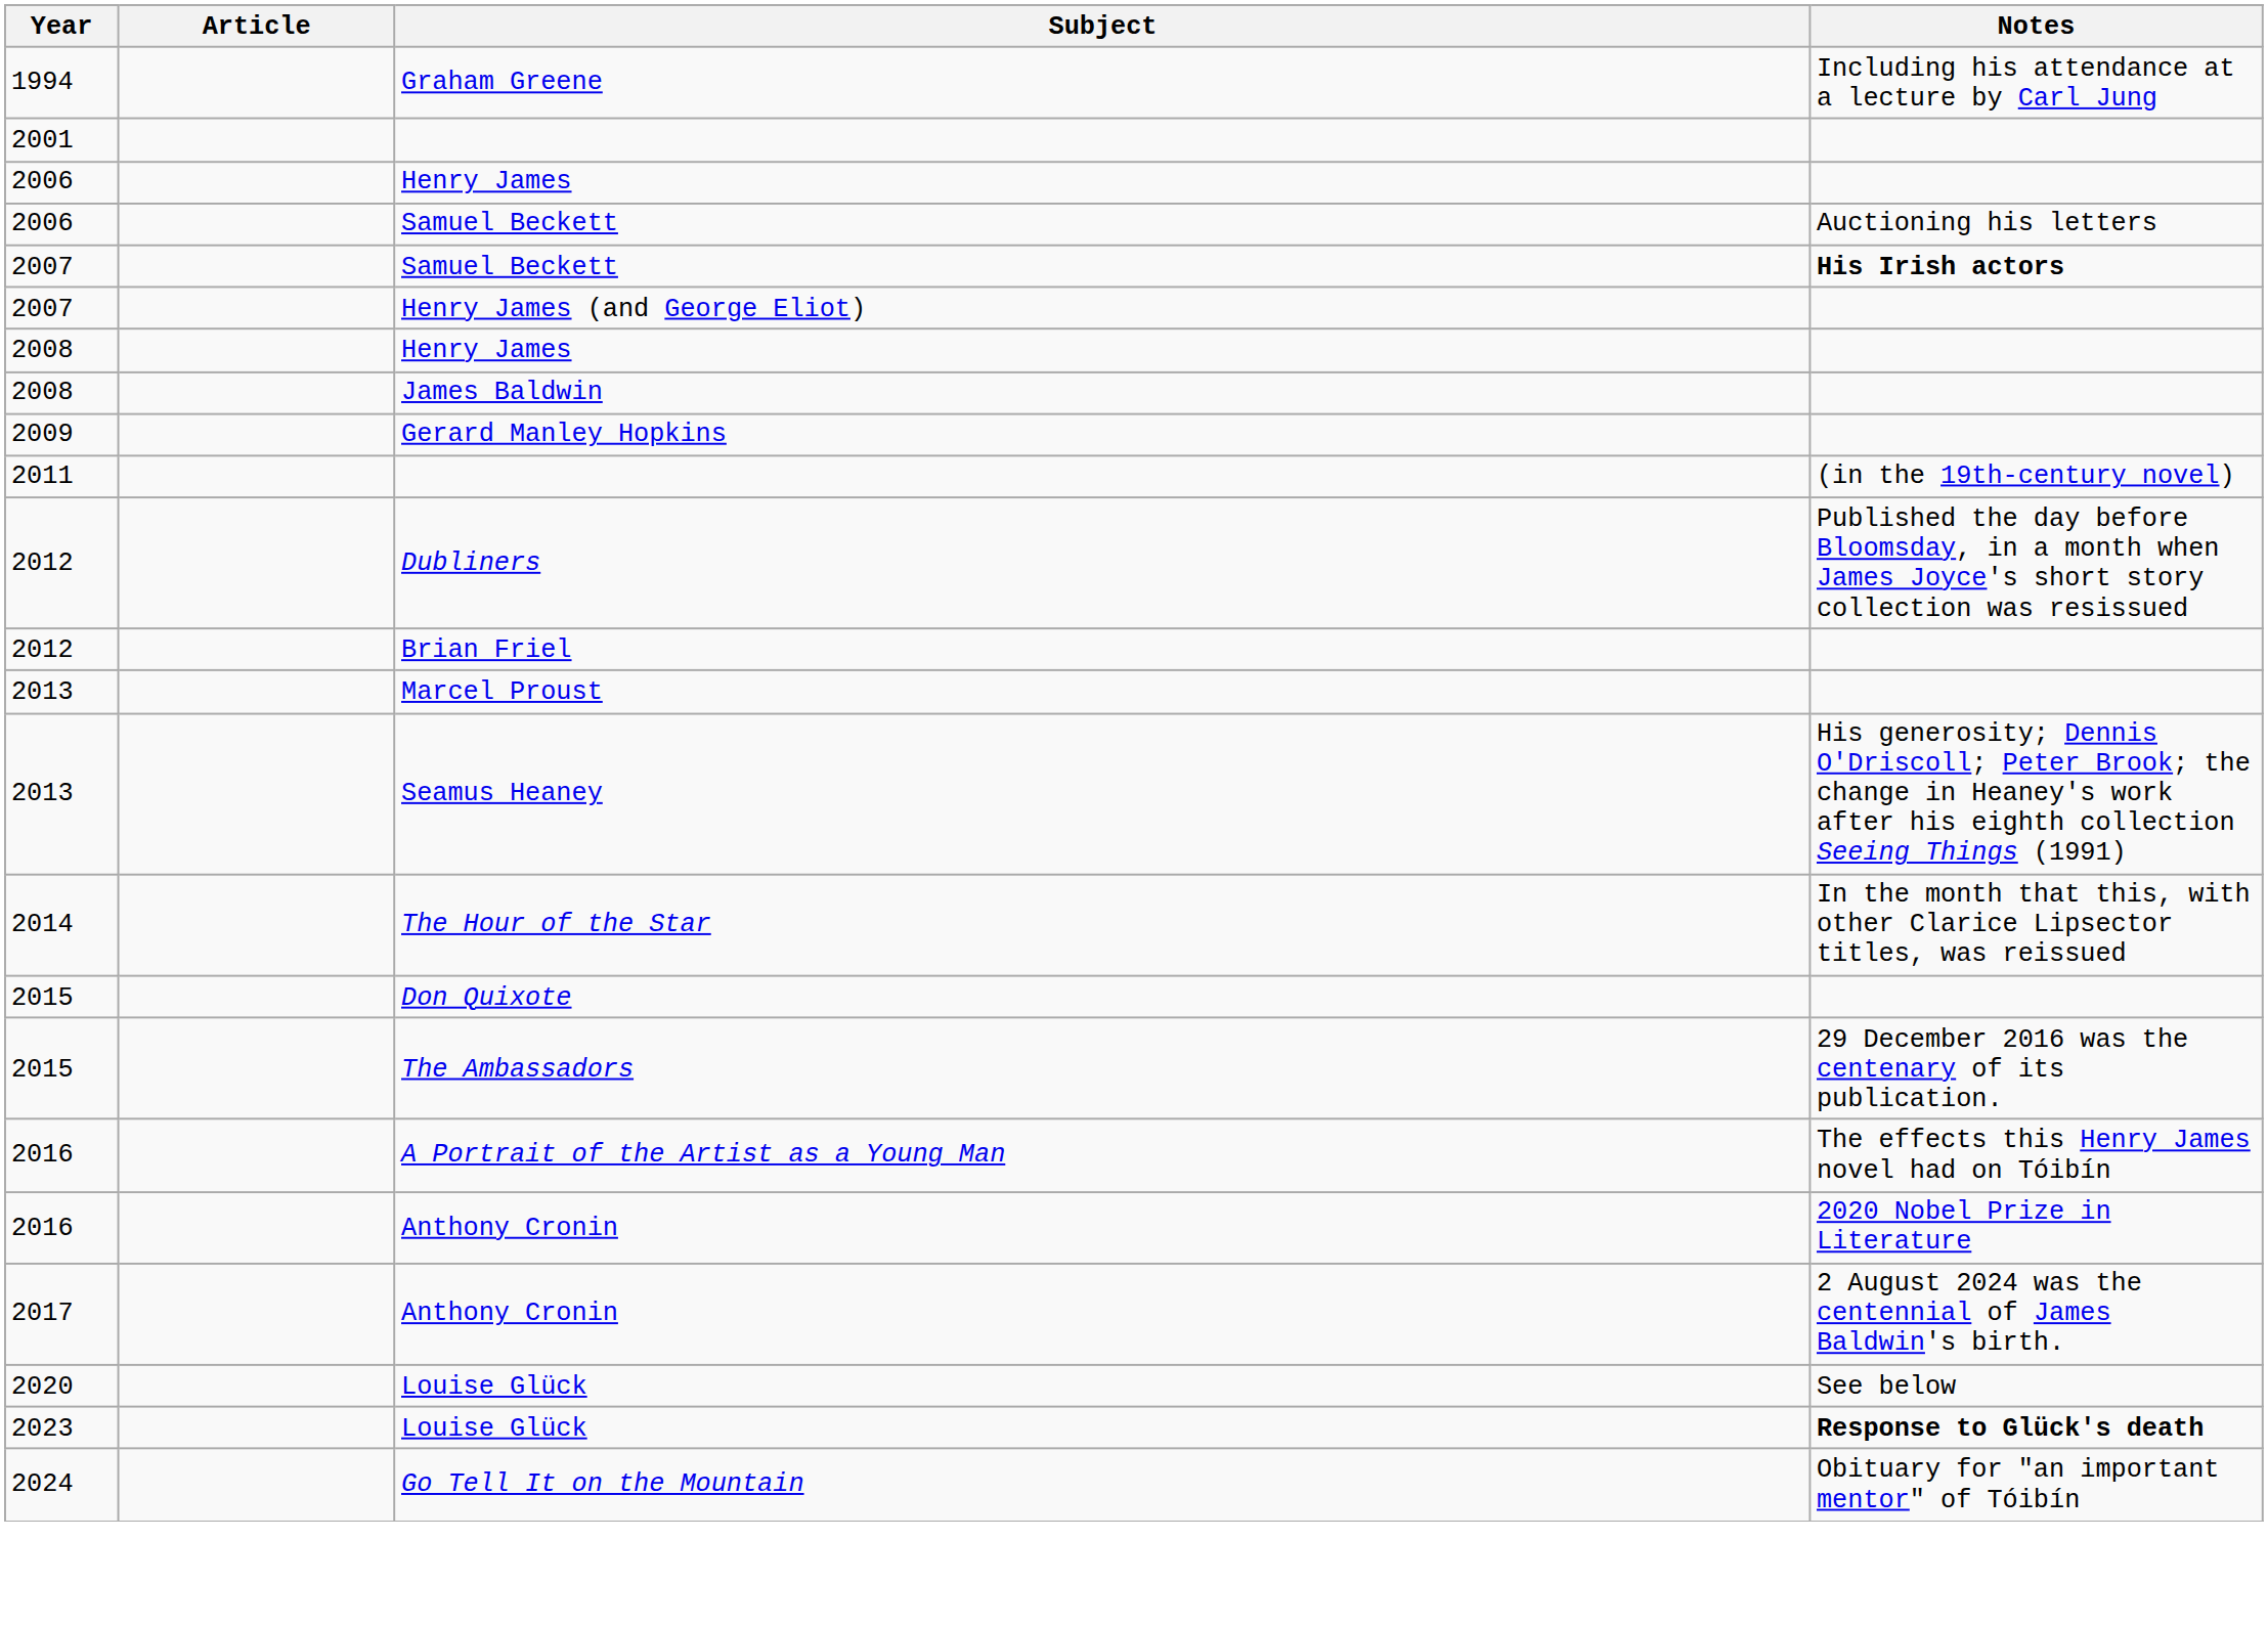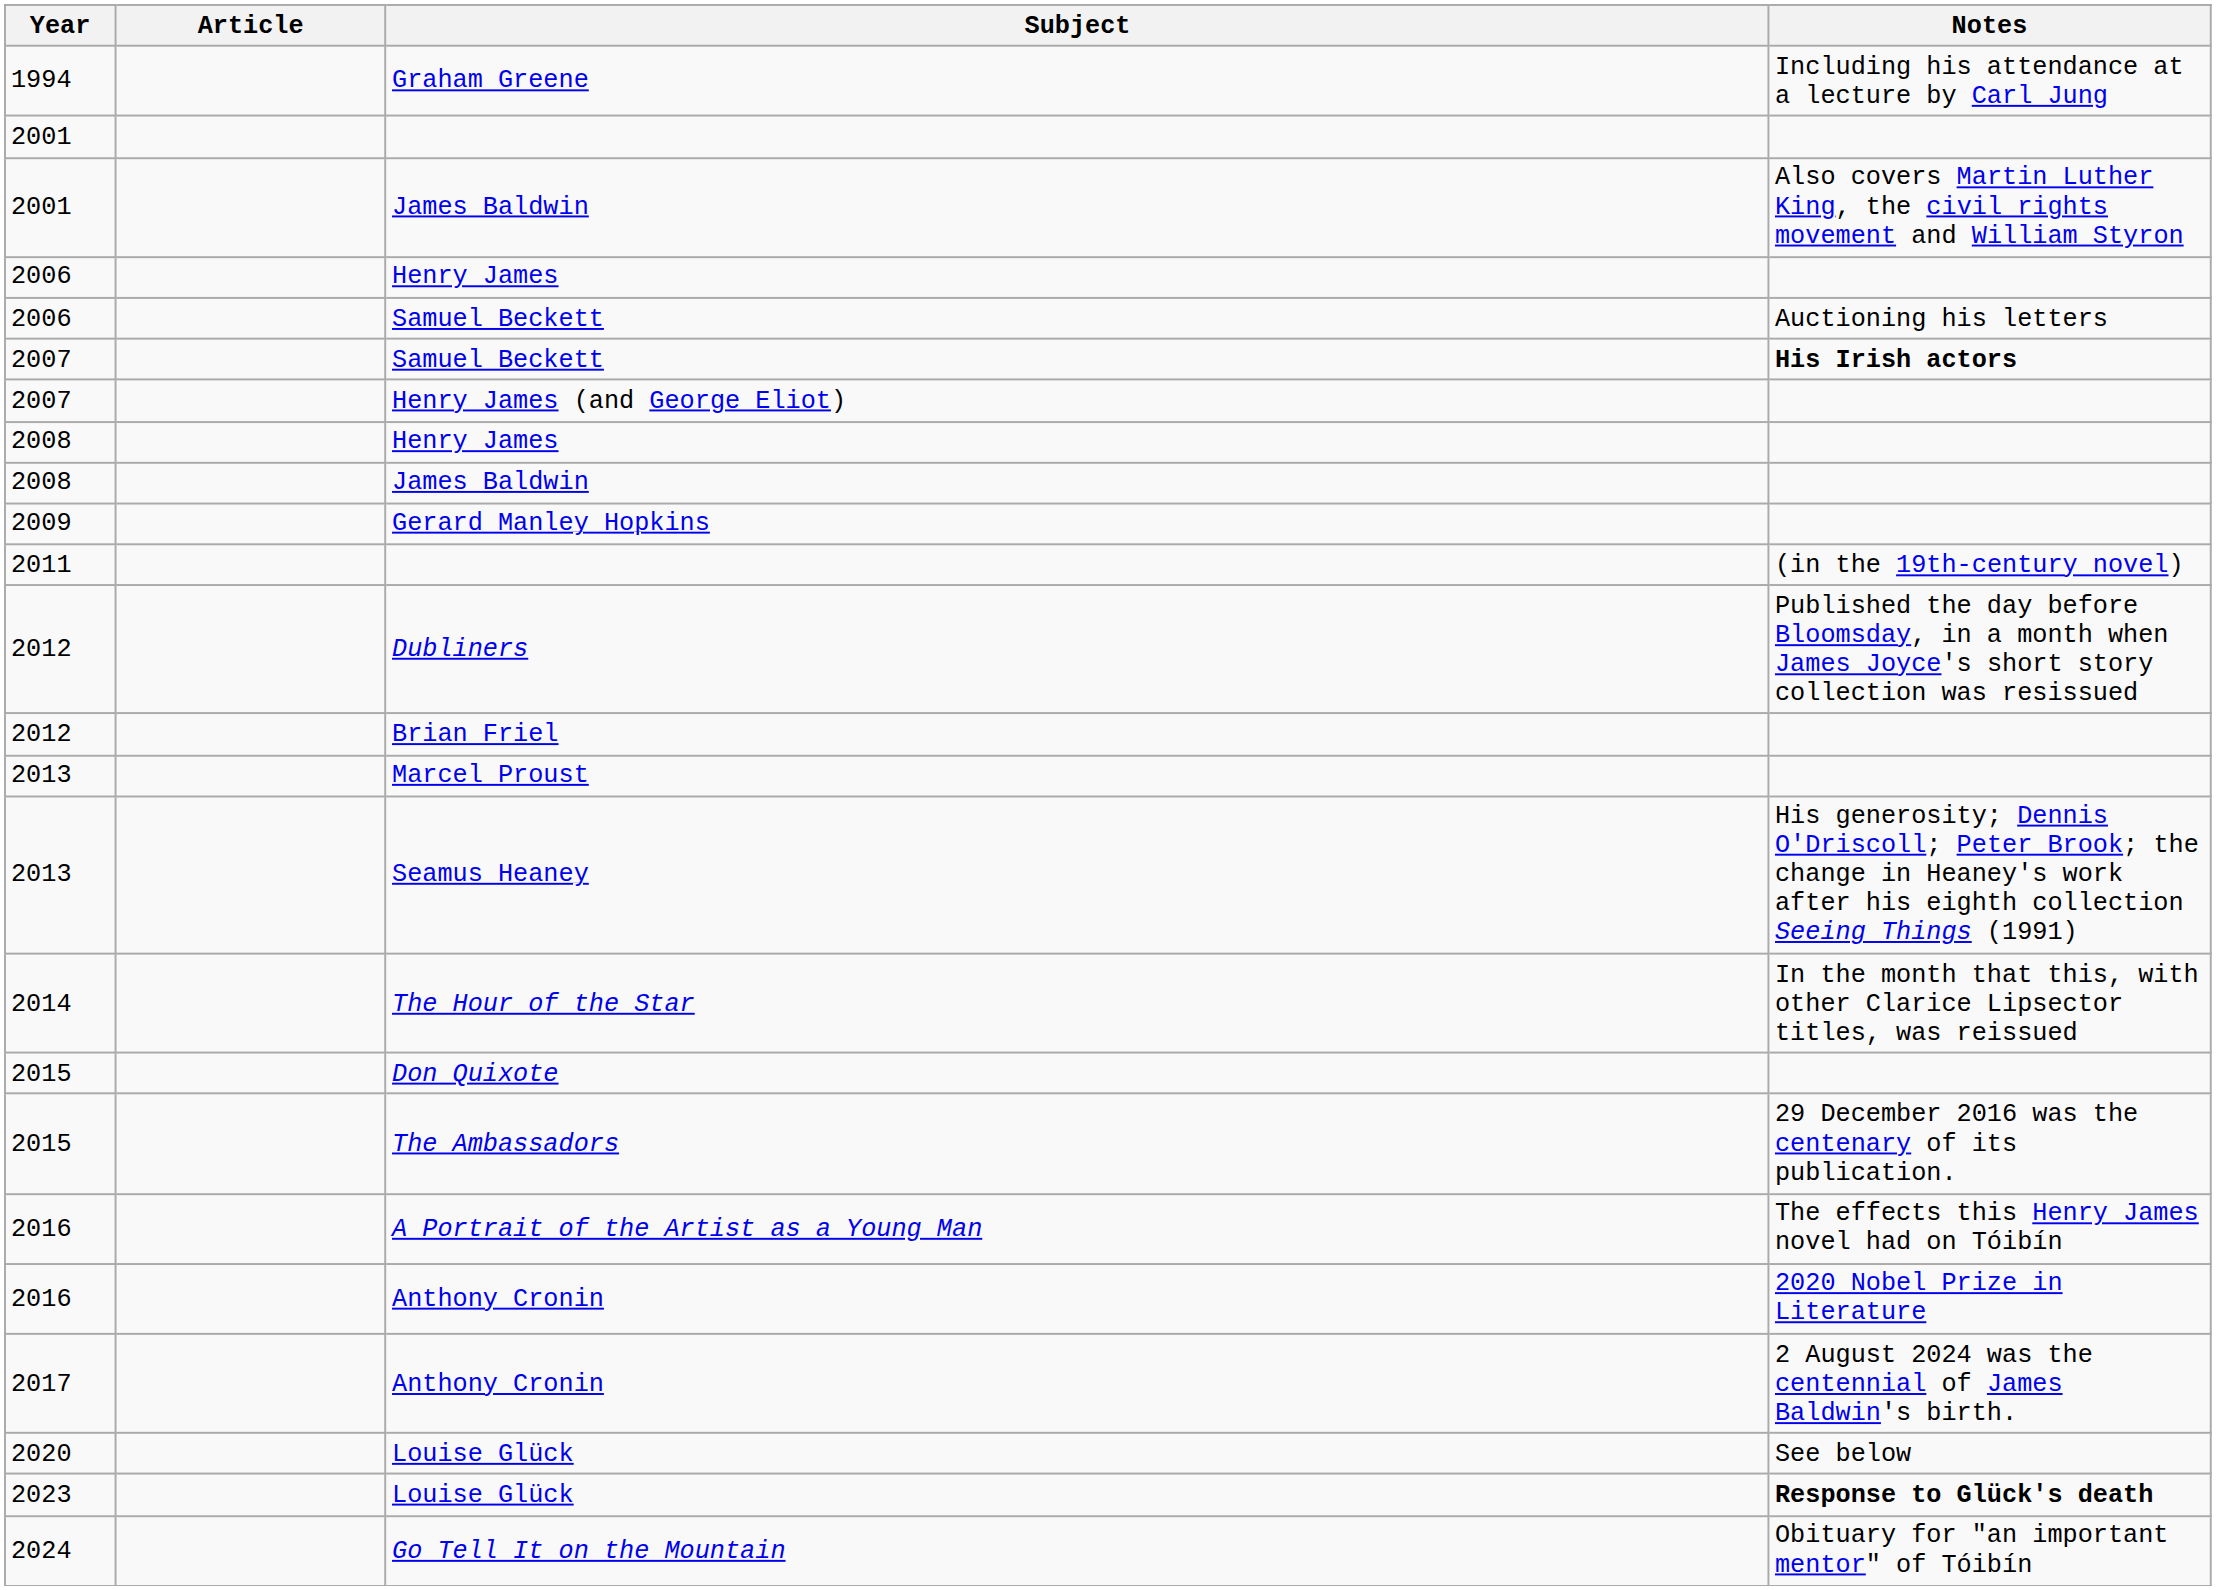+ row: 2001 | James Baldwin | Also covers Martin Luther King, the civil rights movement and William Styron
